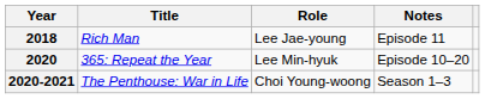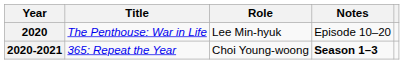- row: 2018 | Rich Man | Lee Jae-young | Episode 11
2020 | Title: 365: Repeat the Year -> The Penthouse: War in Life
2020-2021 | Title: The Penthouse: War in Life -> 365: Repeat the Year
2020-2021 | Notes: normal -> bold
